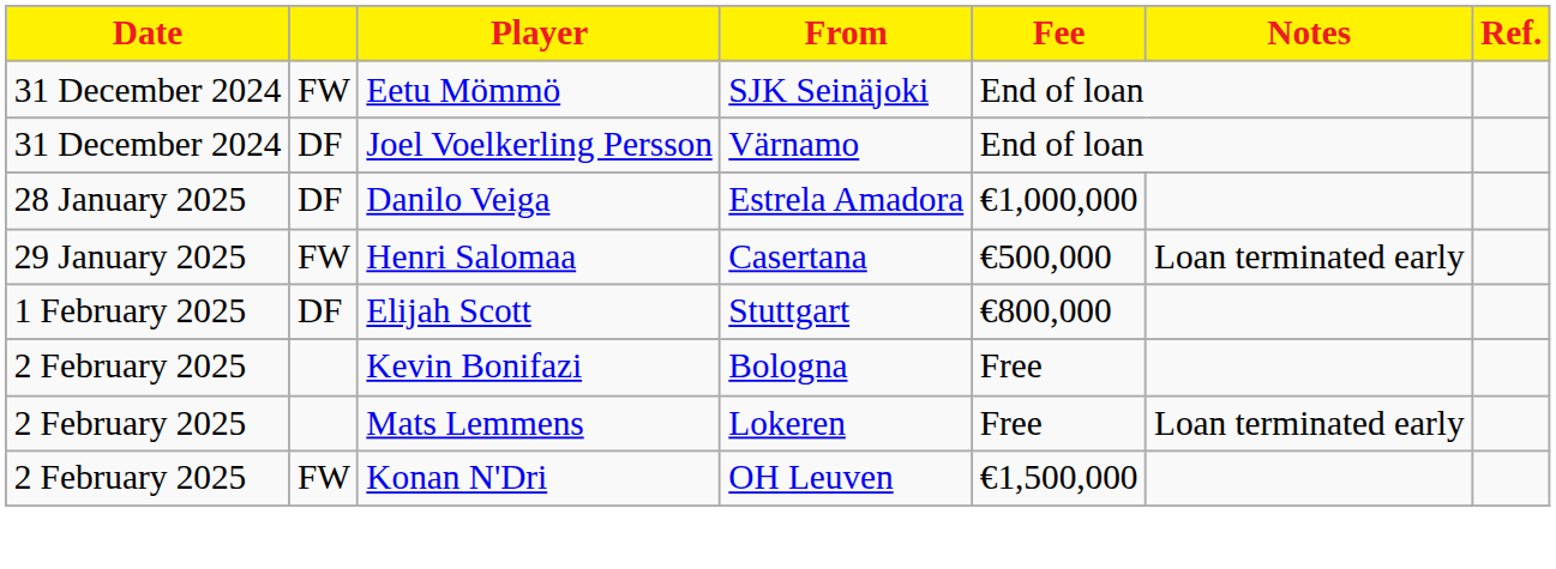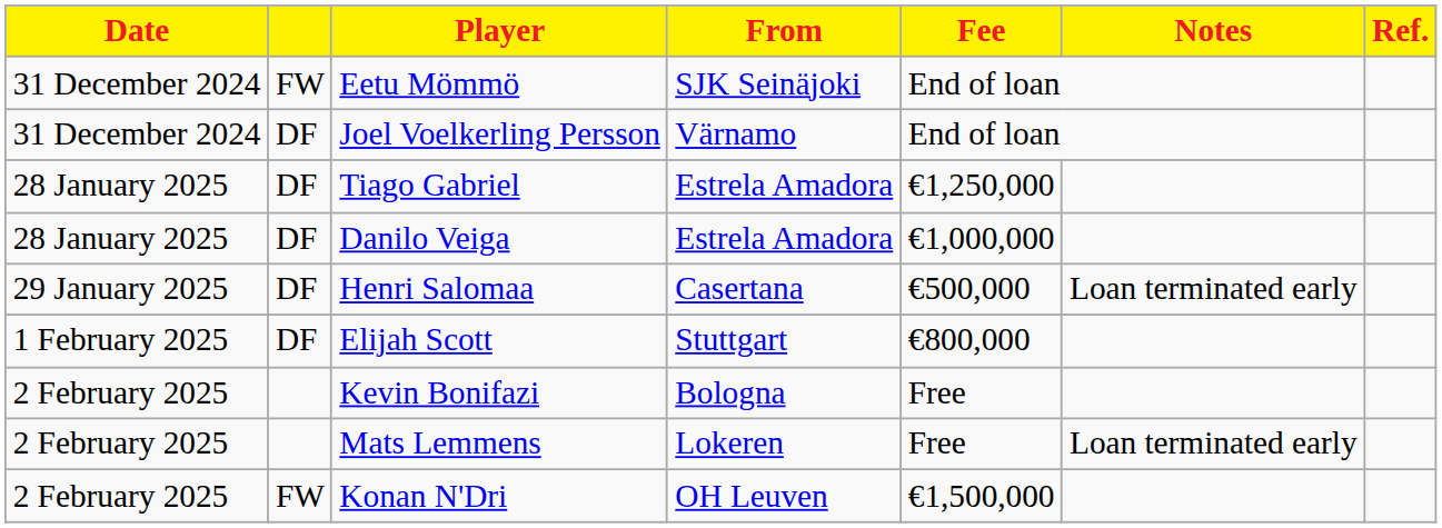+ row: 28 January 2025 | DF | Tiago Gabriel | Estrela Amadora | €1,250,000
Henri Salomaa | column 2: FW -> DF
